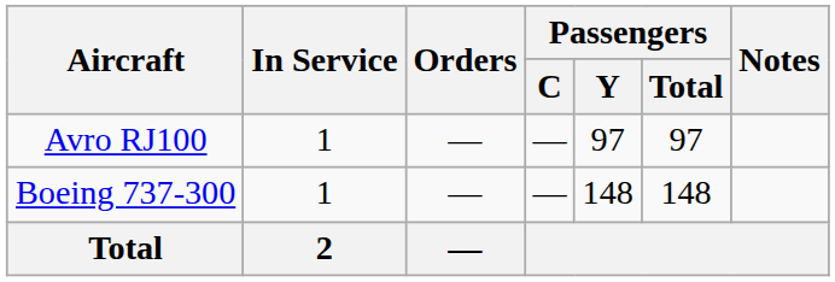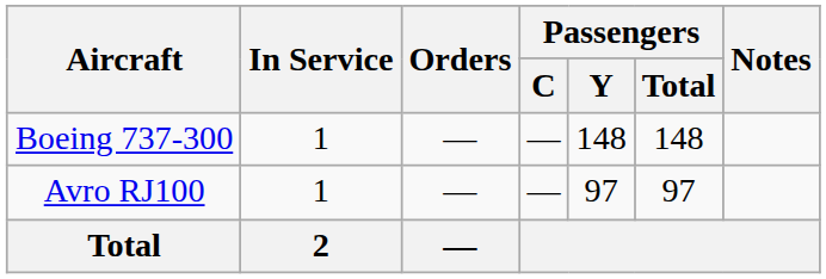rows swapped: Avro RJ100 <-> Boeing 737-300
